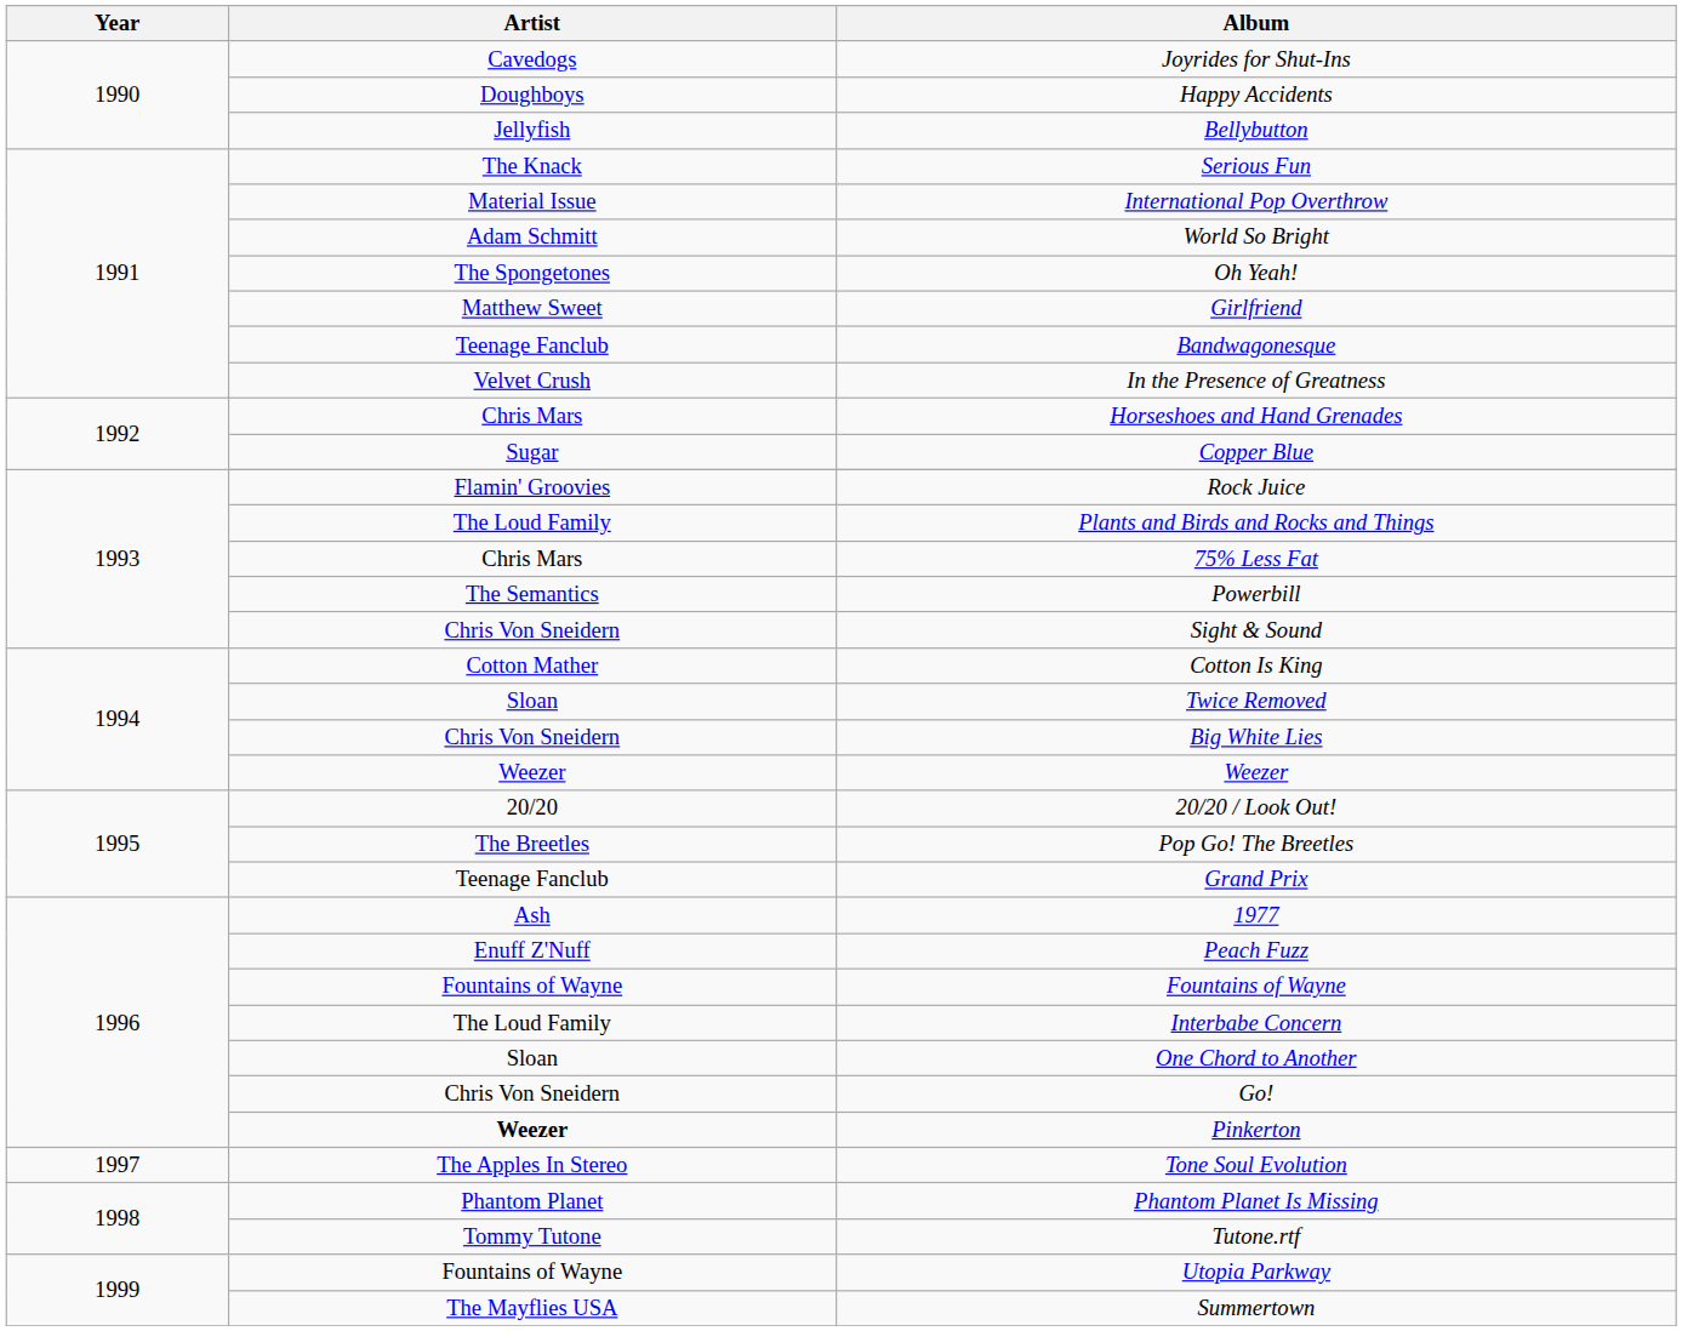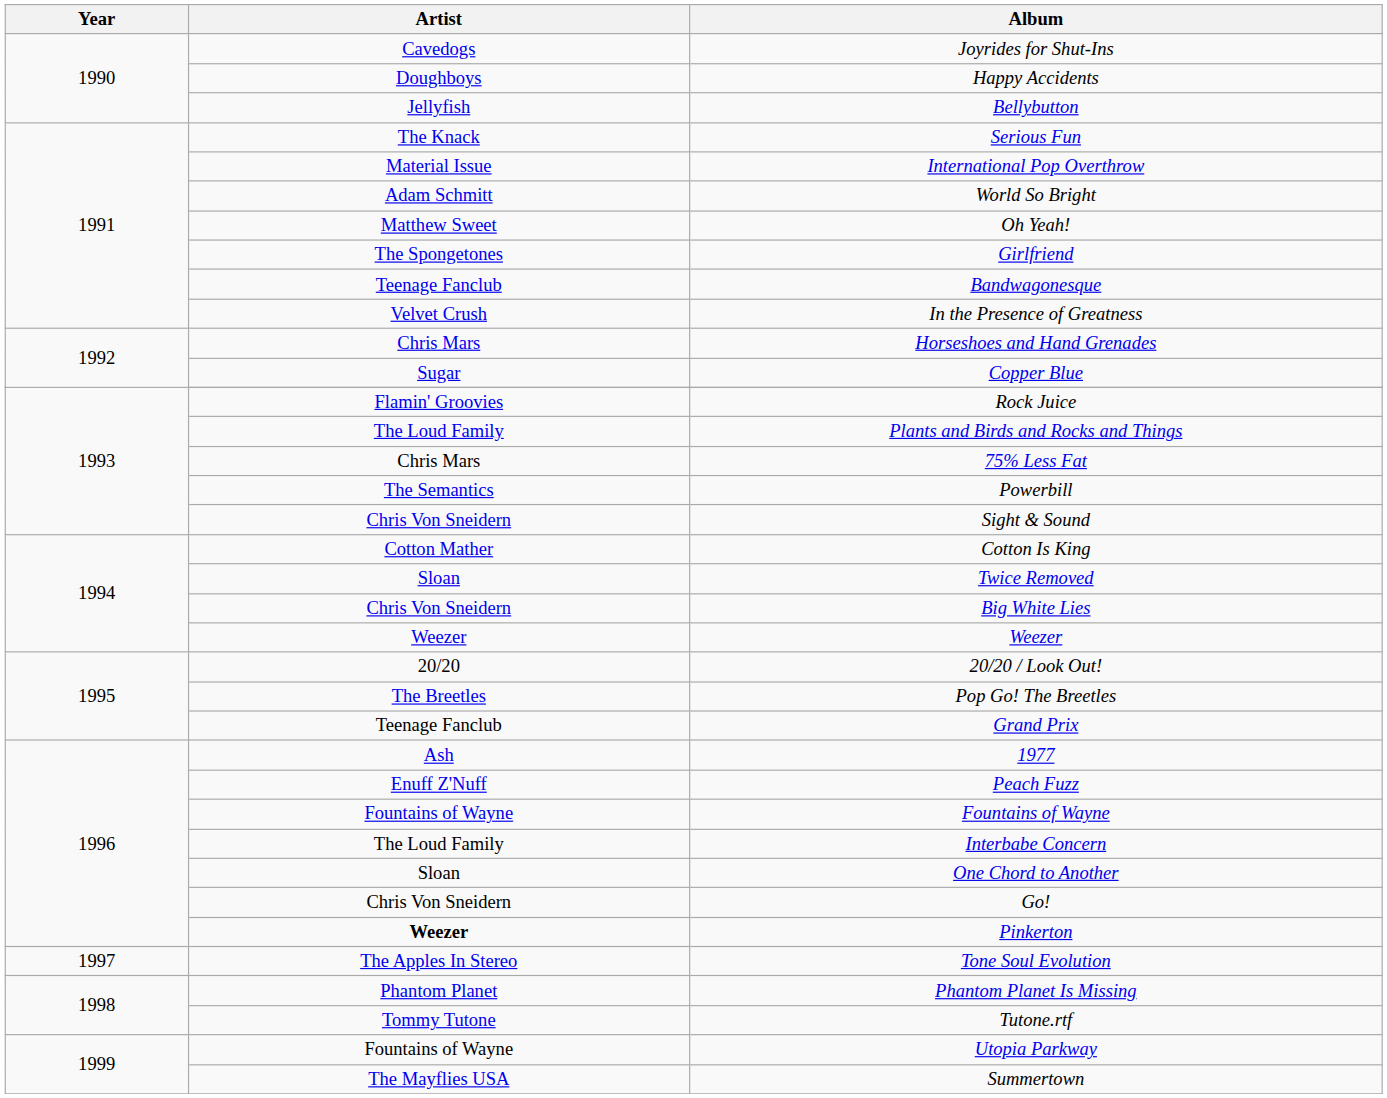Oh Yeah! | Artist: The Spongetones -> Matthew Sweet
Girlfriend | Artist: Matthew Sweet -> The Spongetones
